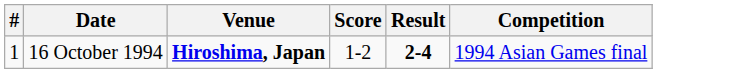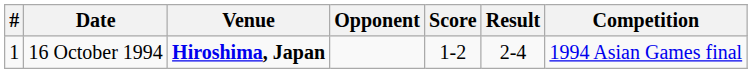+ column: Opponent
16 October 1994 | Result: bold -> normal
